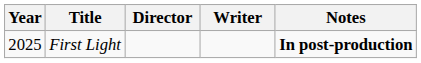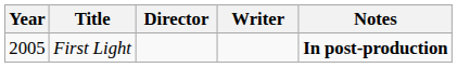First Light | Year: 2025 -> 2005
